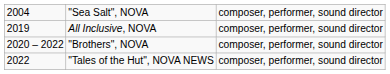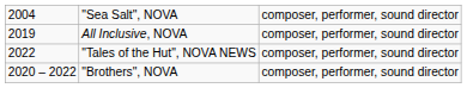rows swapped: "Brothers", NOVA <-> "Tales of the Hut", NOVA NEWS
